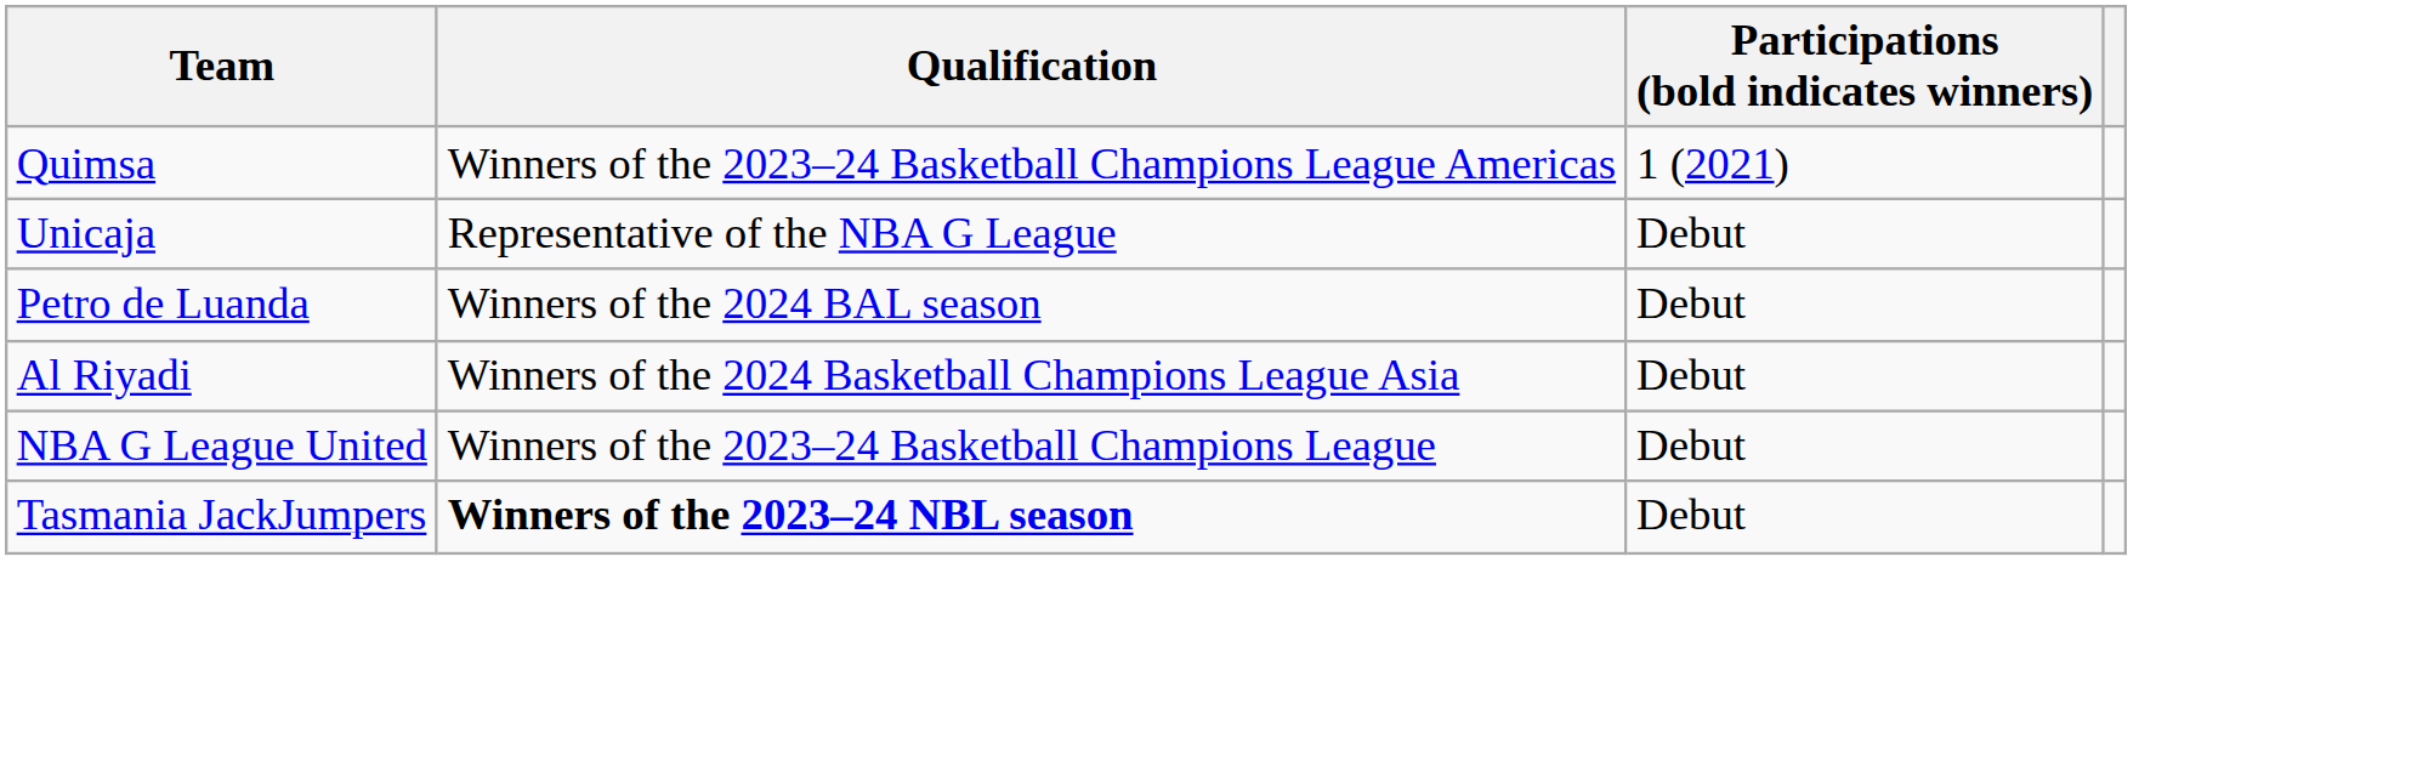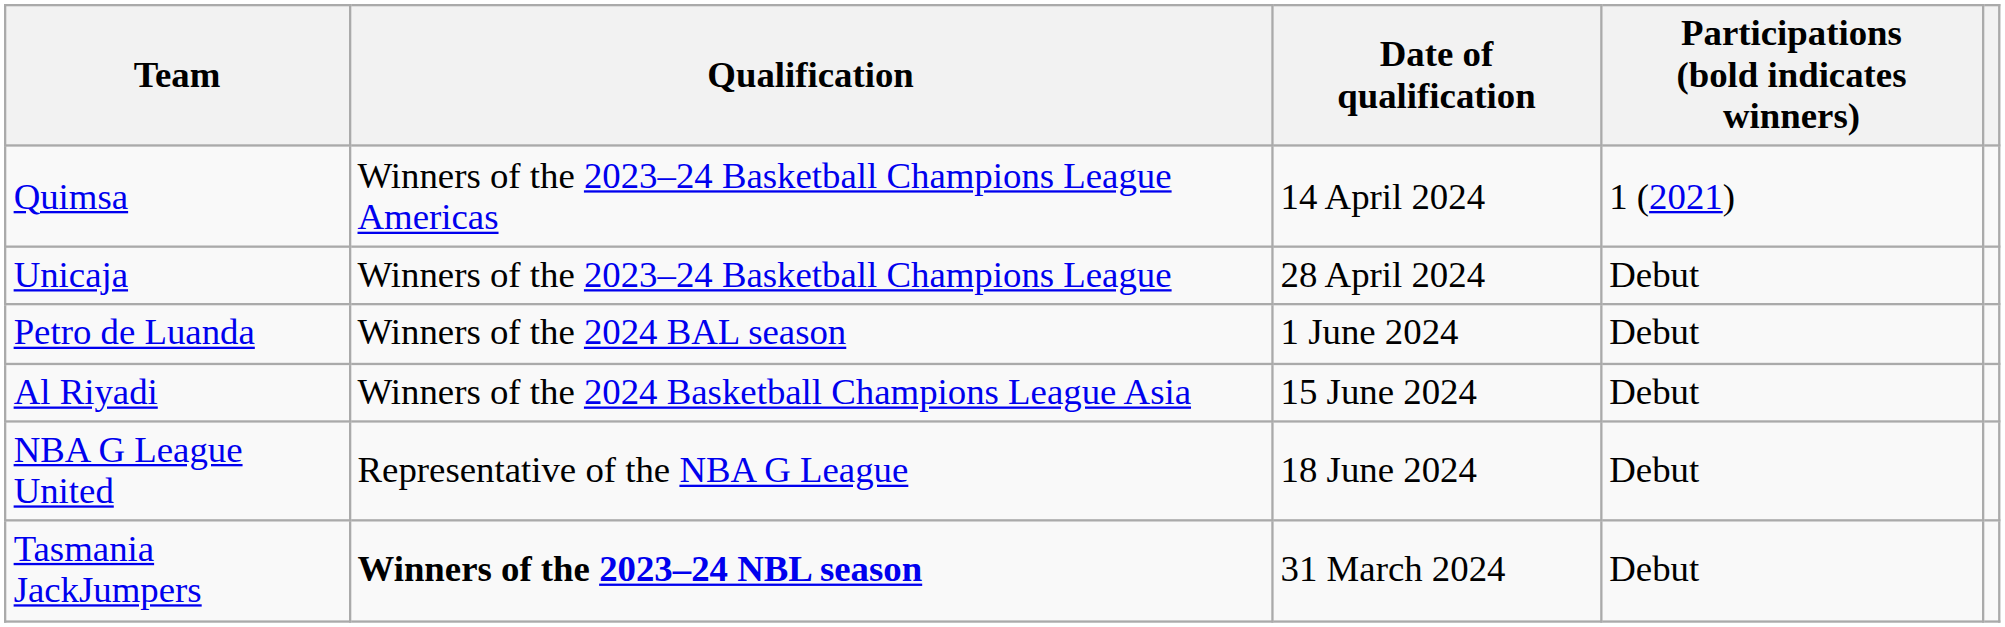+ column: Date of qualification | 14 April 2024 | 28 April 2024 | 1 June 2024 | 15 June 2024 | 18 June 2024 | 31 March 2024
Unicaja | Qualification: Representative of the NBA G League -> Winners of the 2023–24 Basketball Champions League
NBA G League United | Qualification: Winners of the 2023–24 Basketball Champions League -> Representative of the NBA G League
